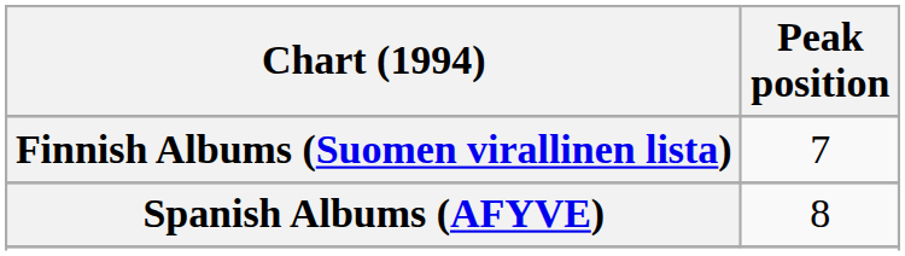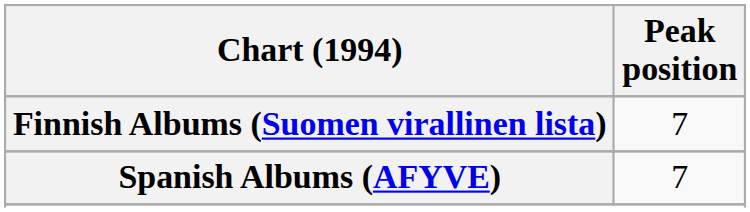Spanish Albums (AFYVE) | Peak position: 8 -> 7
